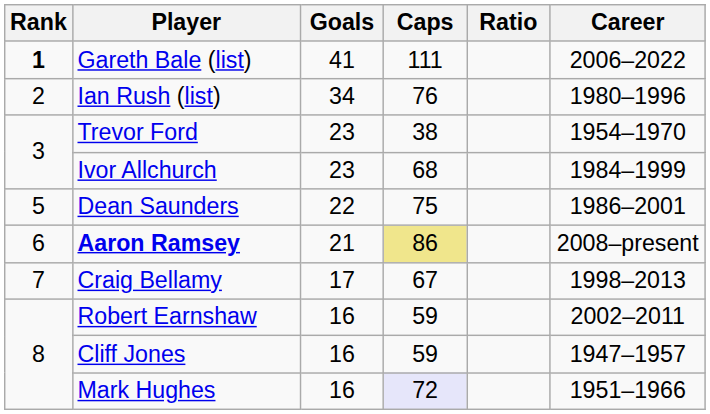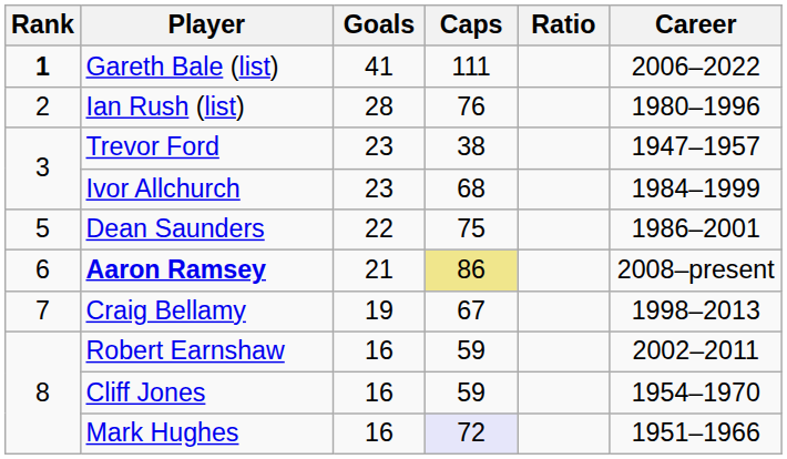Ian Rush (list) | Goals: 34 -> 28
Trevor Ford | Career: 1954–1970 -> 1947–1957
Craig Bellamy | Goals: 17 -> 19
Cliff Jones | Career: 1947–1957 -> 1954–1970
